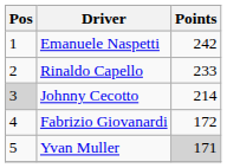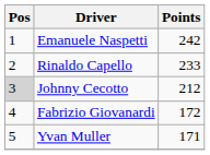Johnny Cecotto | Points: 214 -> 212
Yvan Muller | Points: lightgrey background -> no background
